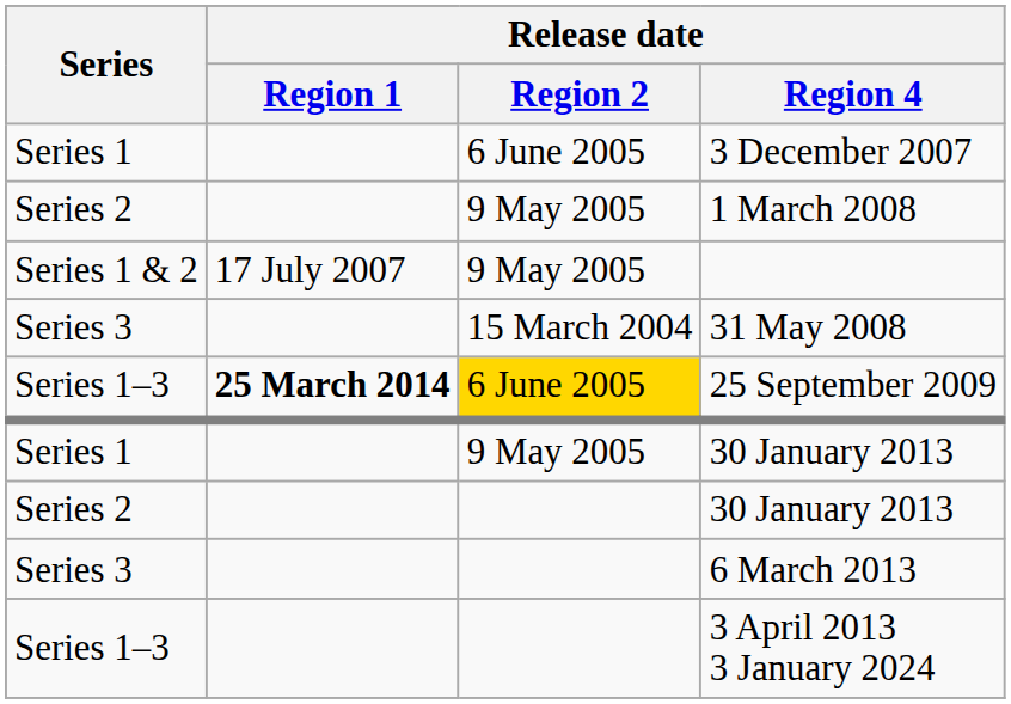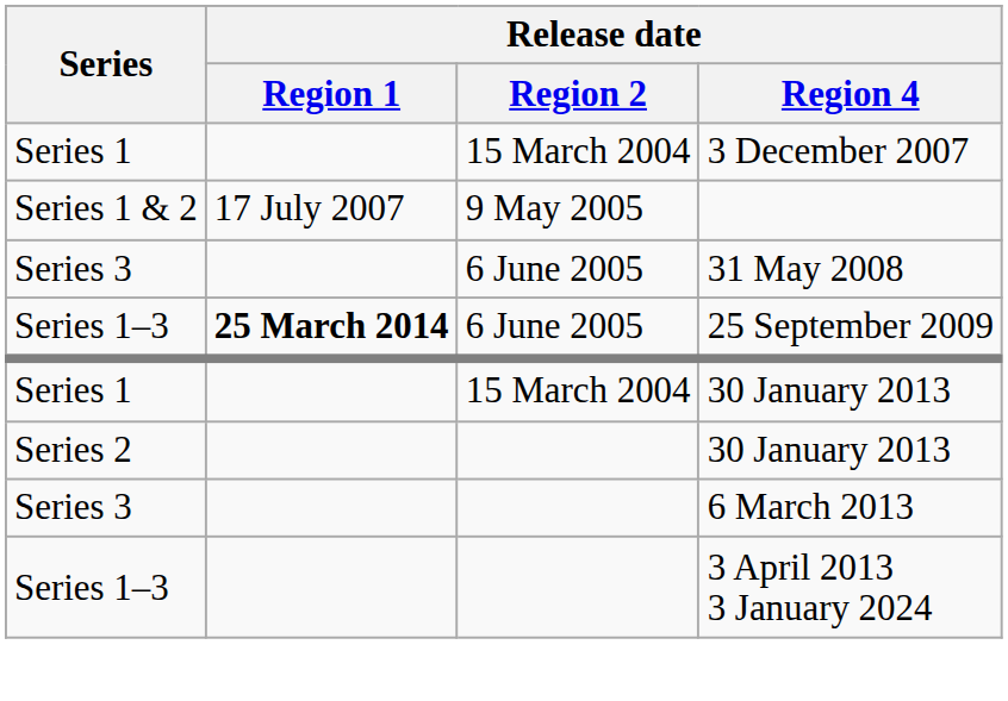3 December 2007 | Release date / Region 2: 6 June 2005 -> 15 March 2004
- row: Series 2 | 9 May 2005 | 1 March 2008
31 May 2008 | Release date / Region 2: 15 March 2004 -> 6 June 2005
25 September 2009 | Release date / Region 2: gold background -> no background
Series 1 / 30 January 2013 | Release date / Region 2: 9 May 2005 -> 15 March 2004
